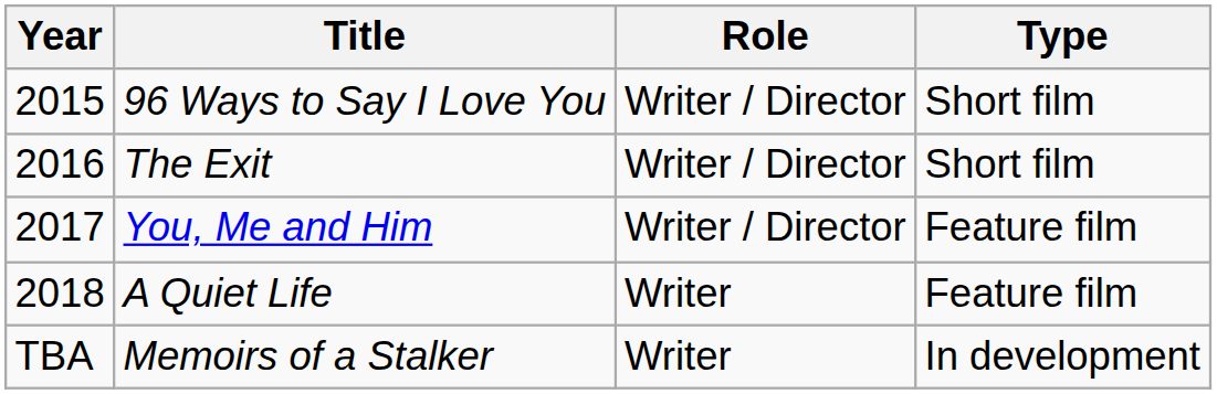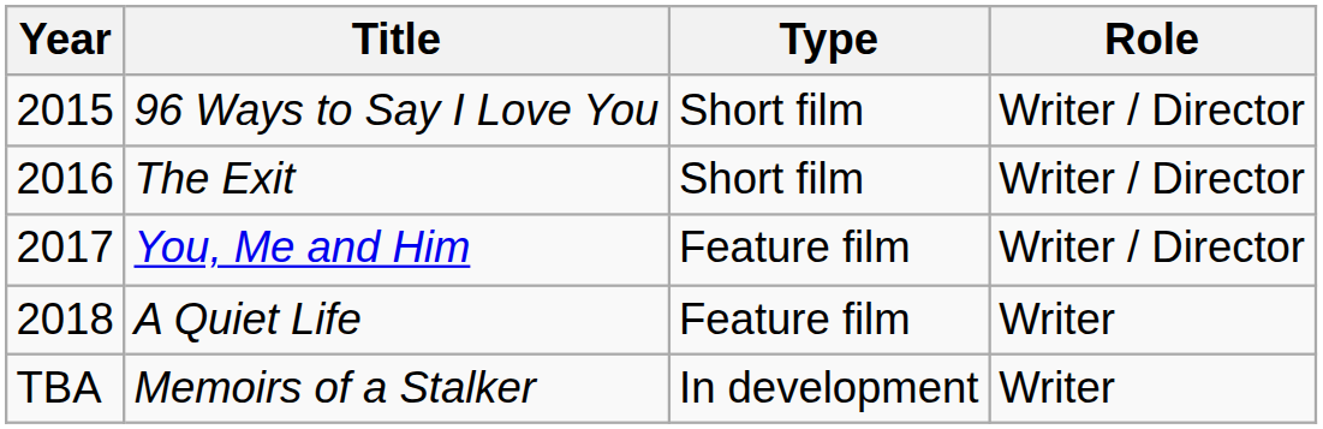columns swapped: Role <-> Type
